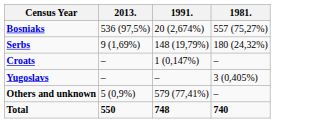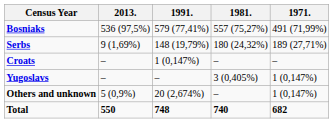+ column: 1971. | 491 (71,99%) | 189 (27,71%) | – | 1 (0,147%) | 1 (0,147%) | 682
Bosniaks | 1991.: 20 (2,674%) -> 579 (77,41%)
Others and unknown | 1991.: 579 (77,41%) -> 20 (2,674%)
